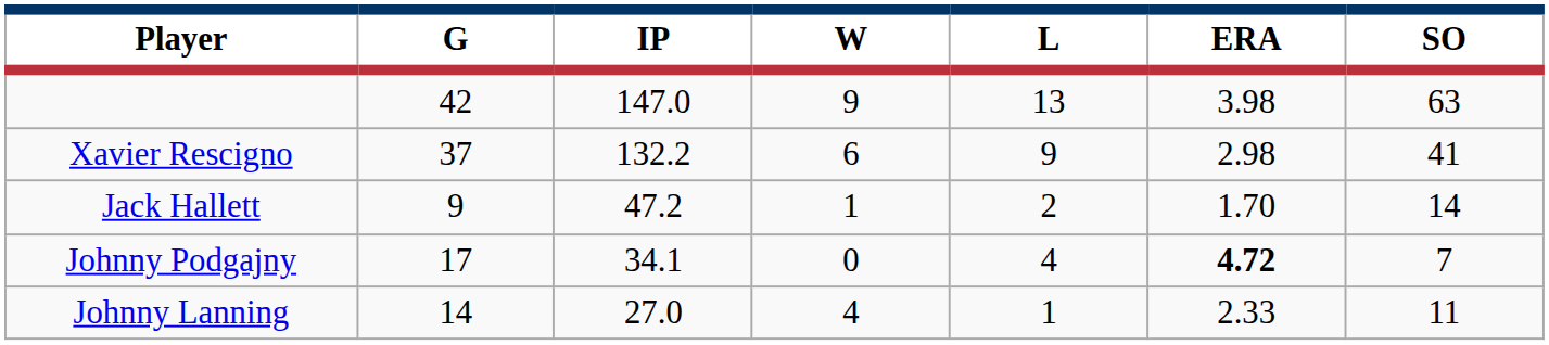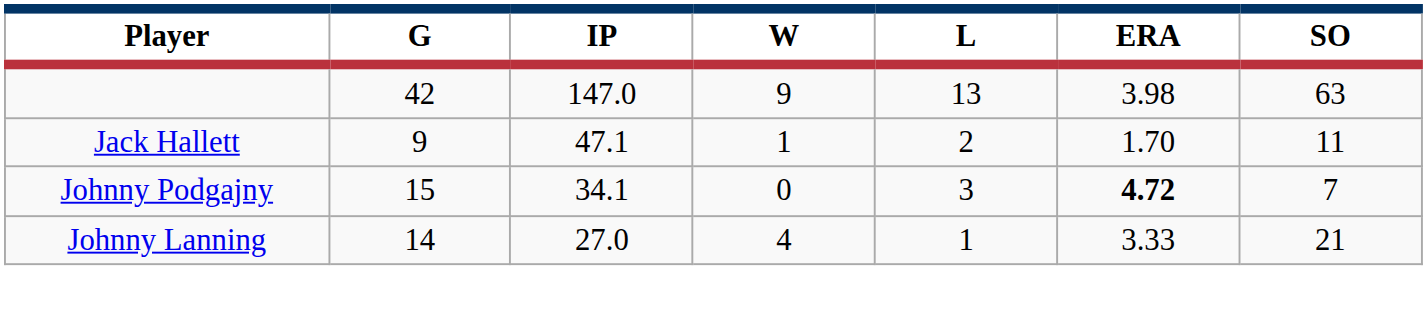- row: Xavier Rescigno | 37 | 132.2 | 6 | 9 | 2.98 | 41
Jack Hallett | IP: 47.2 -> 47.1
Jack Hallett | SO: 14 -> 11
Johnny Podgajny | G: 17 -> 15
Johnny Podgajny | L: 4 -> 3
Johnny Lanning | ERA: 2.33 -> 3.33
Johnny Lanning | SO: 11 -> 21
